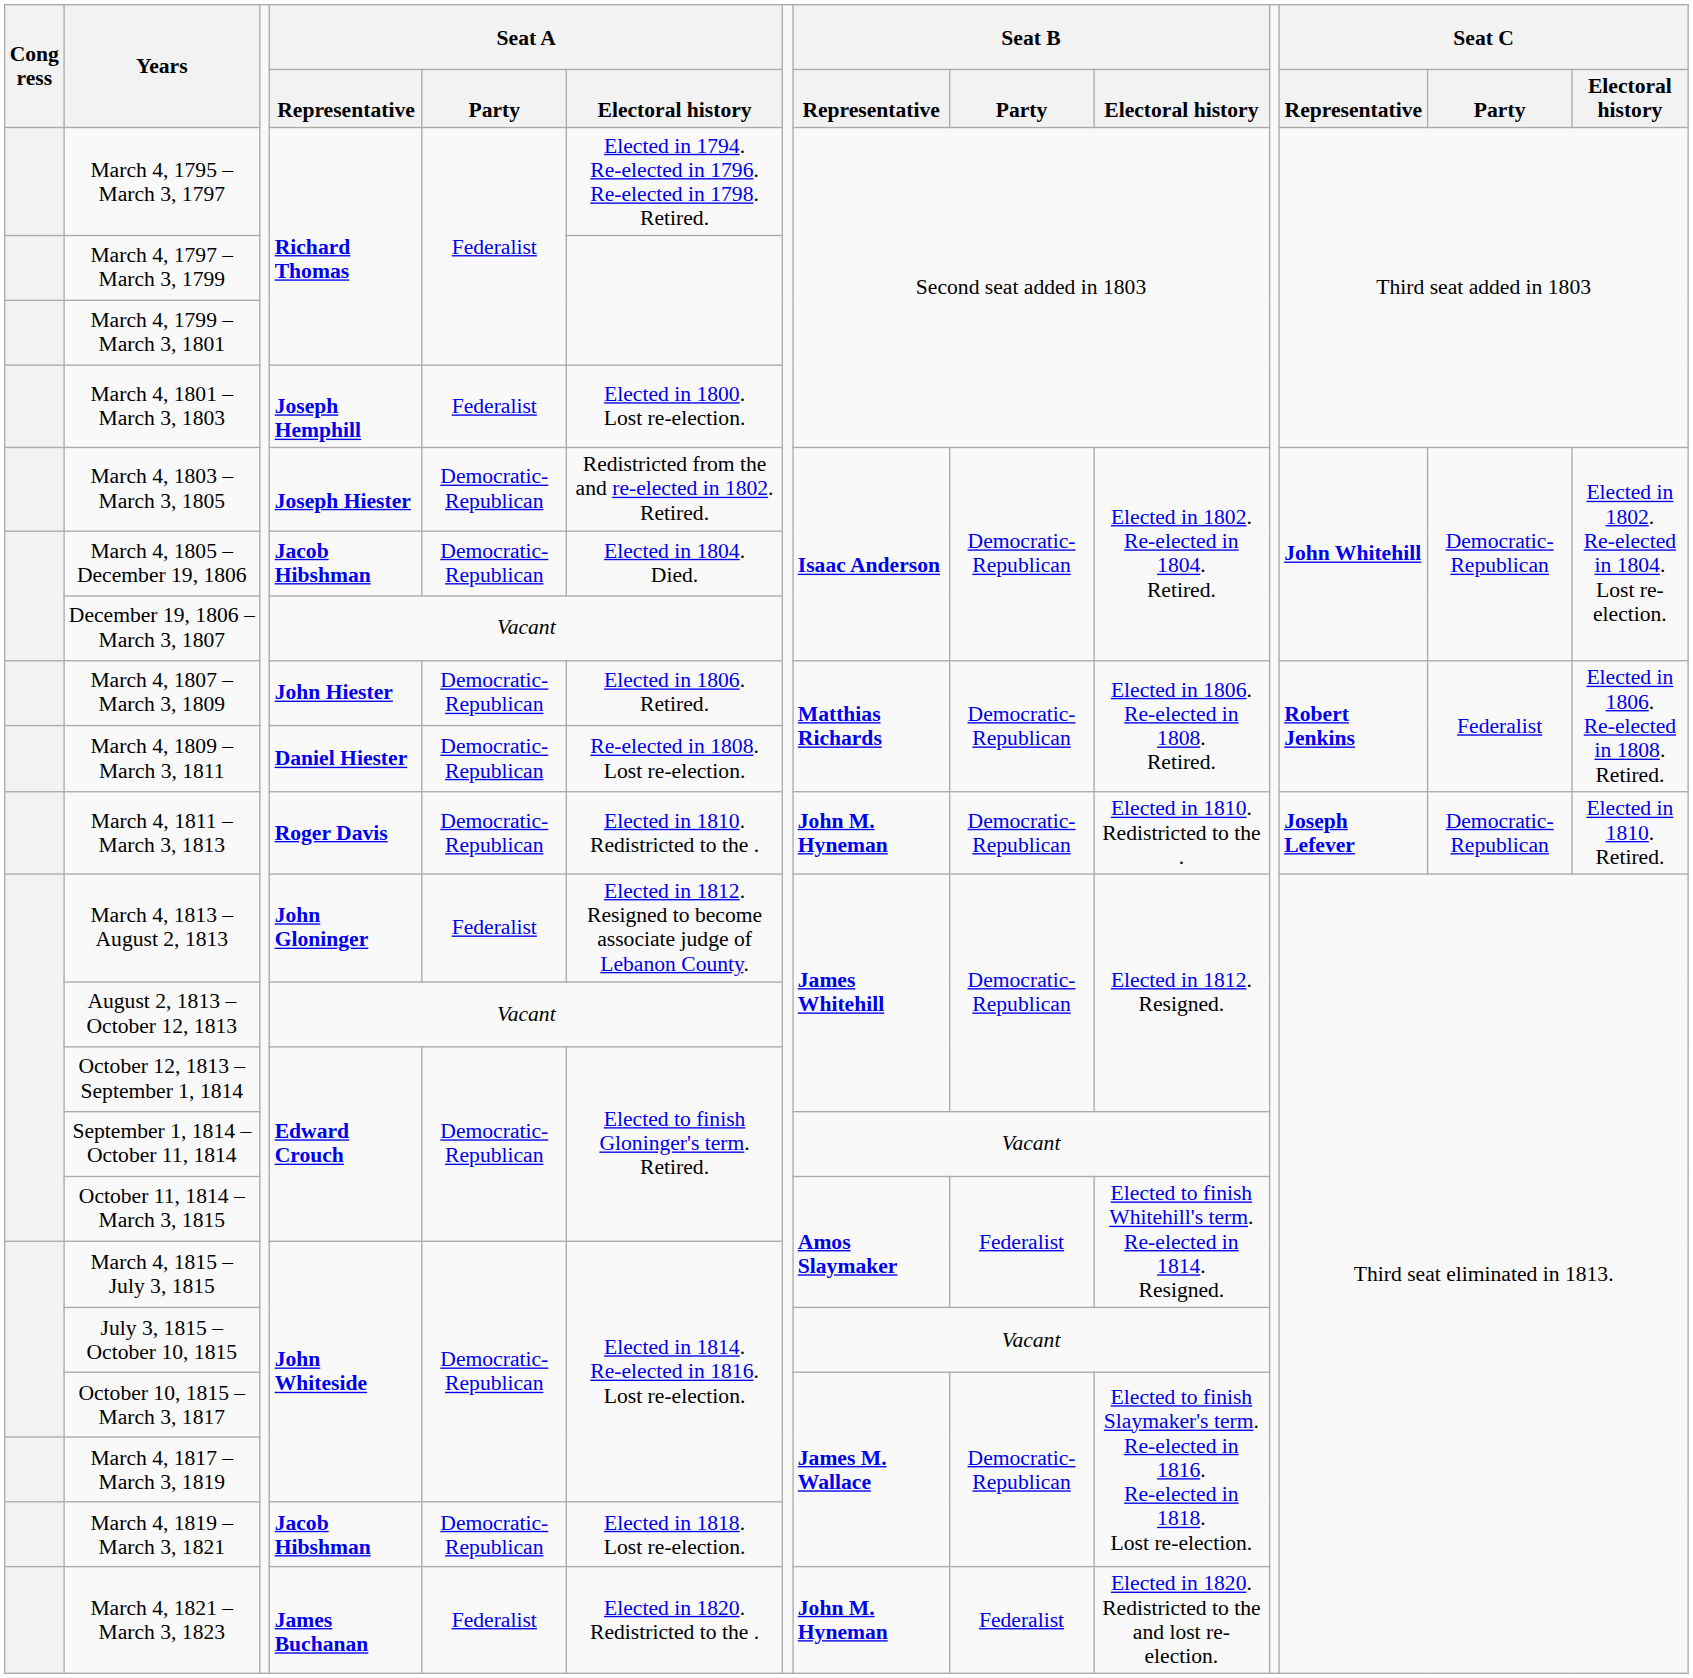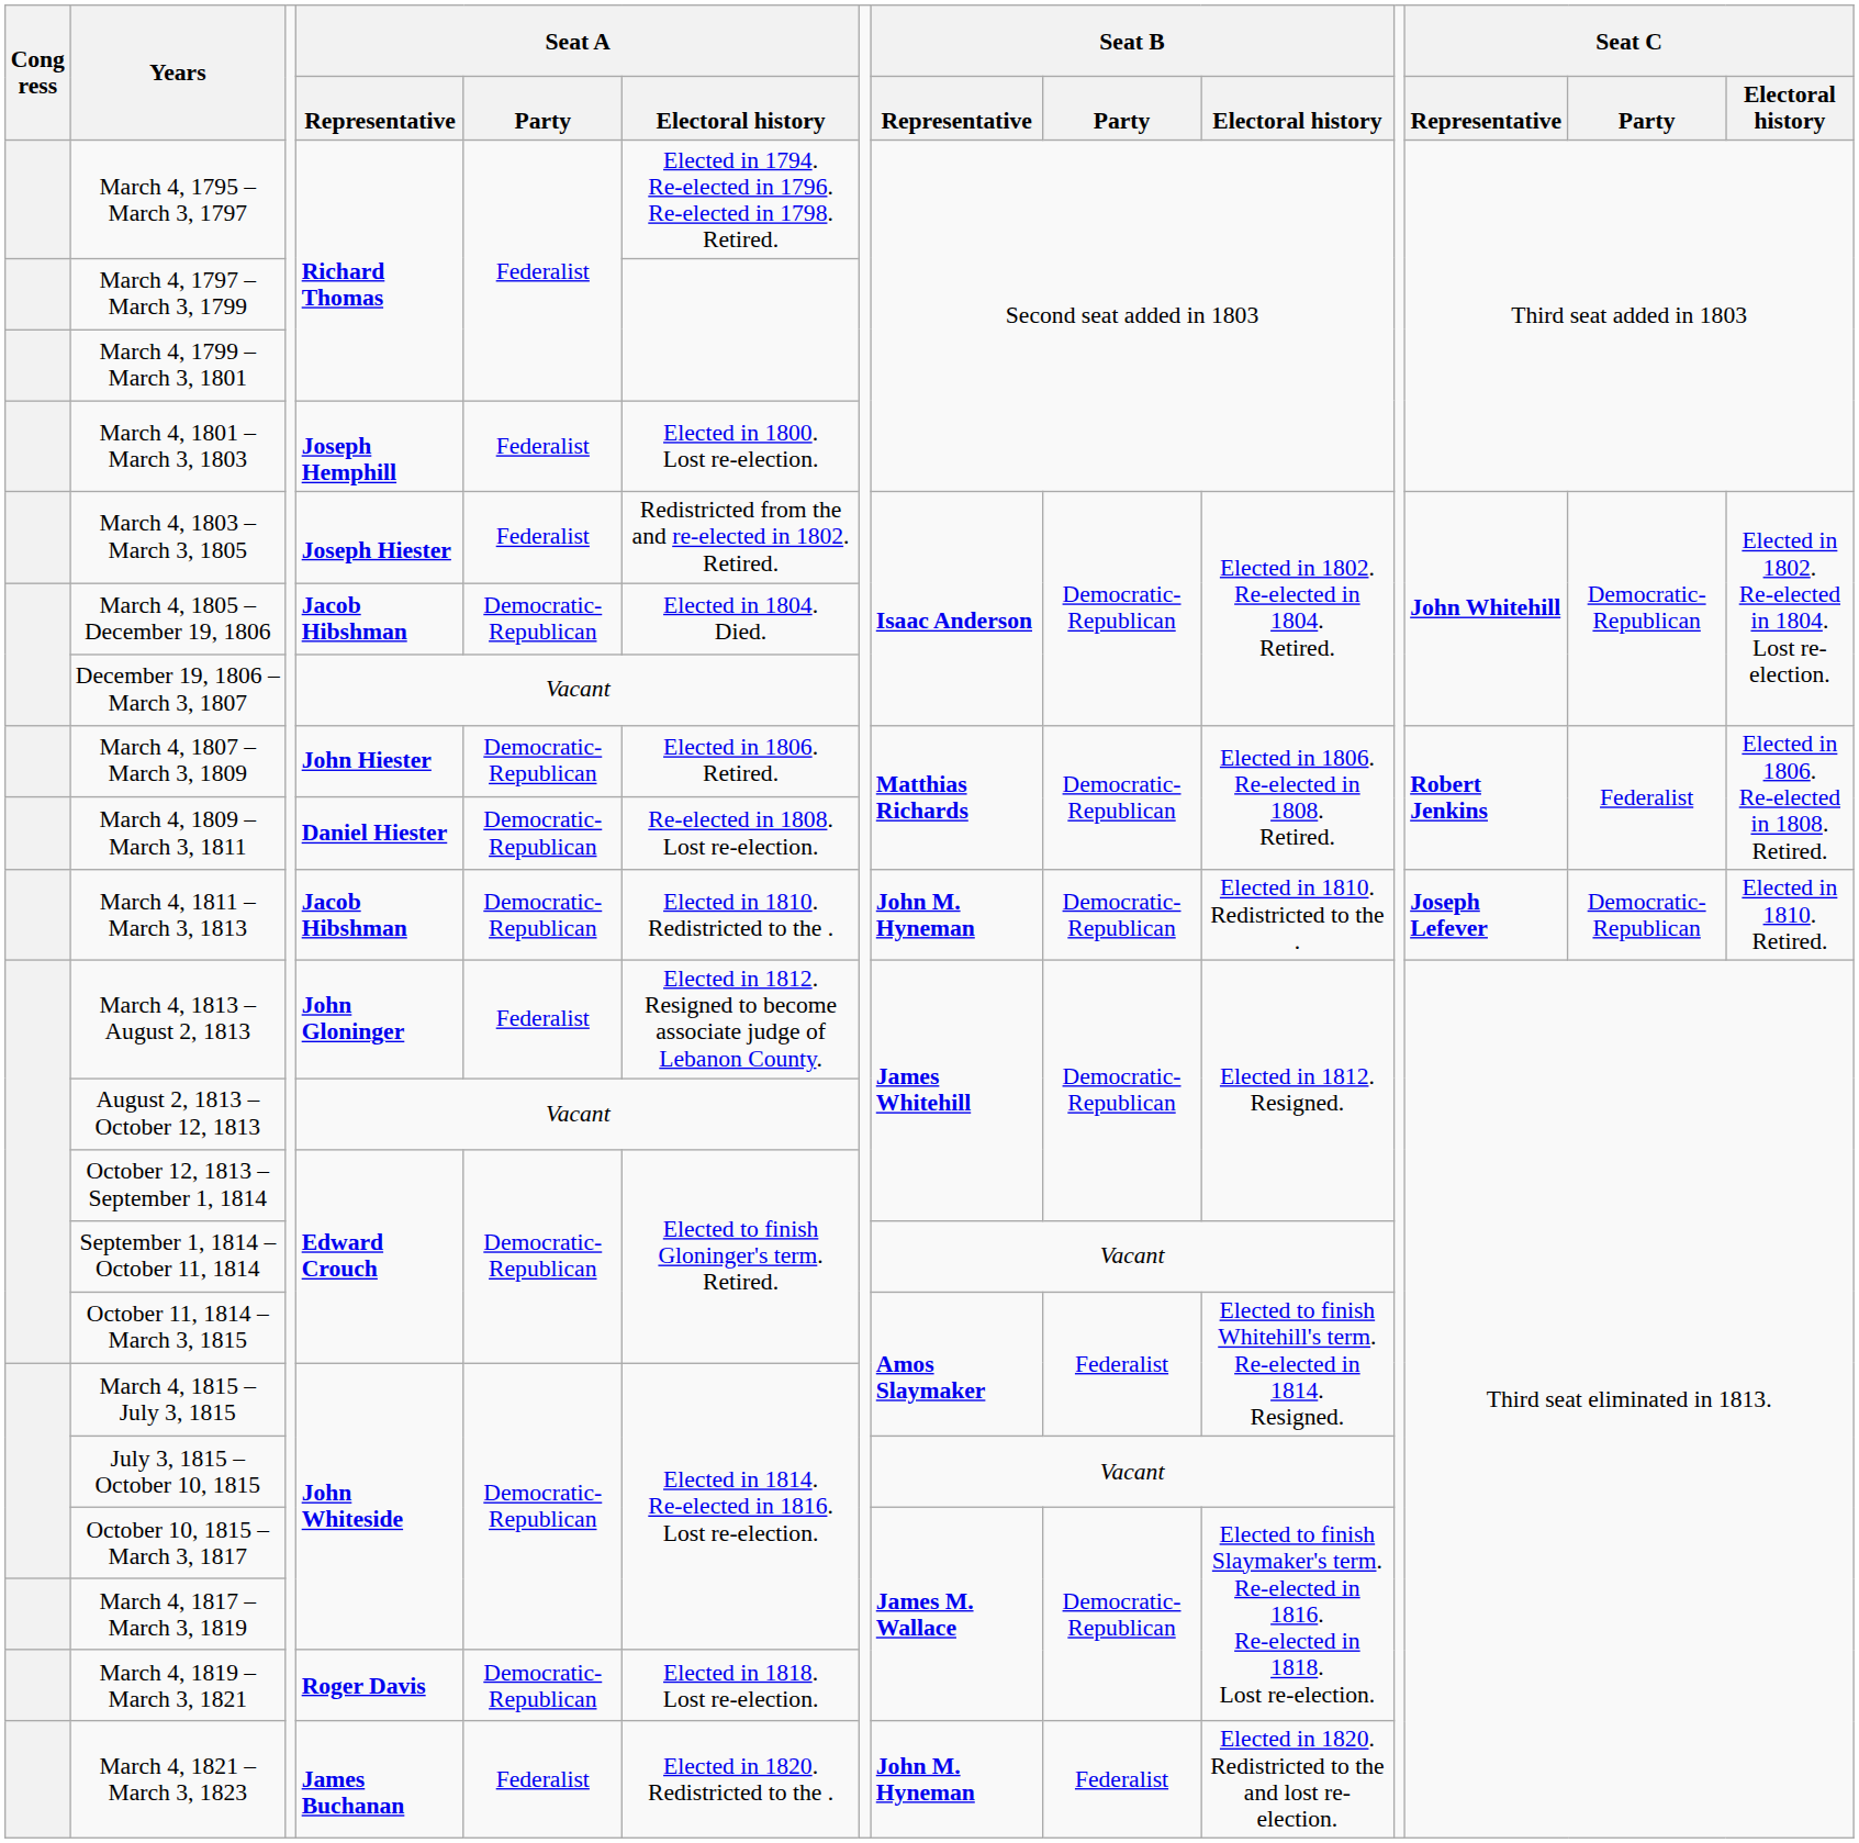March 4, 1803 – March 3, 1805 | Seat A / Party: Democratic-Republican -> Federalist
March 4, 1811 – March 3, 1813 | Seat A / Representative: Roger Davis -> Jacob Hibshman
March 4, 1819 – March 3, 1821 | Seat A / Representative: Jacob Hibshman -> Roger Davis
